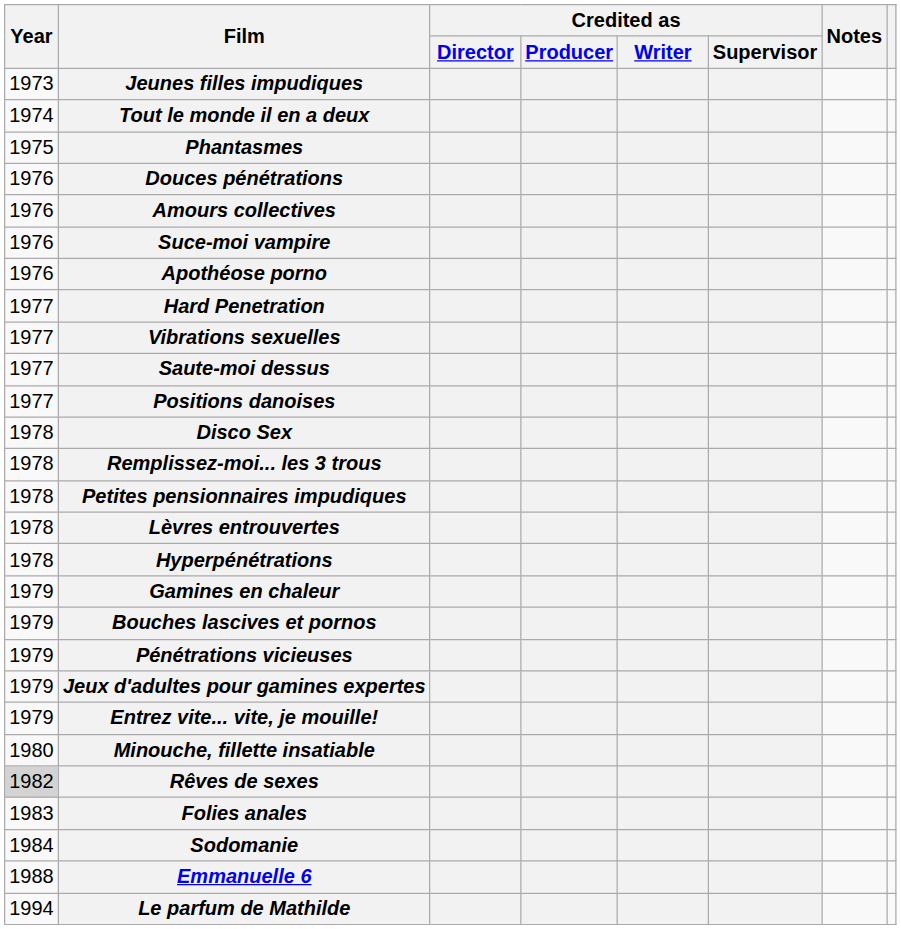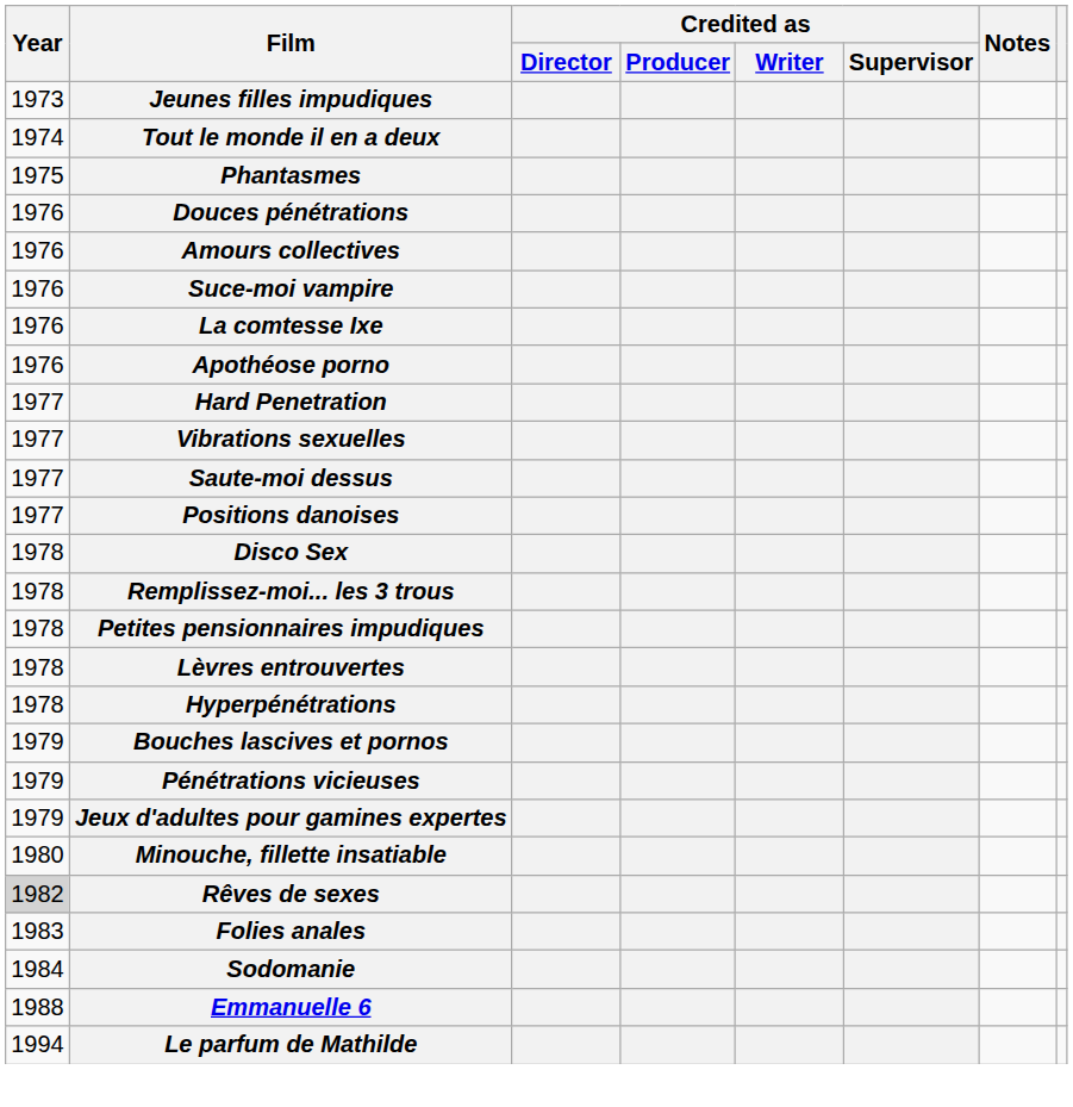+ row: 1976 | La comtesse Ixe
- row: 1979 | Gamines en chaleur
- row: 1979 | Entrez vite... vite, je mouille!
